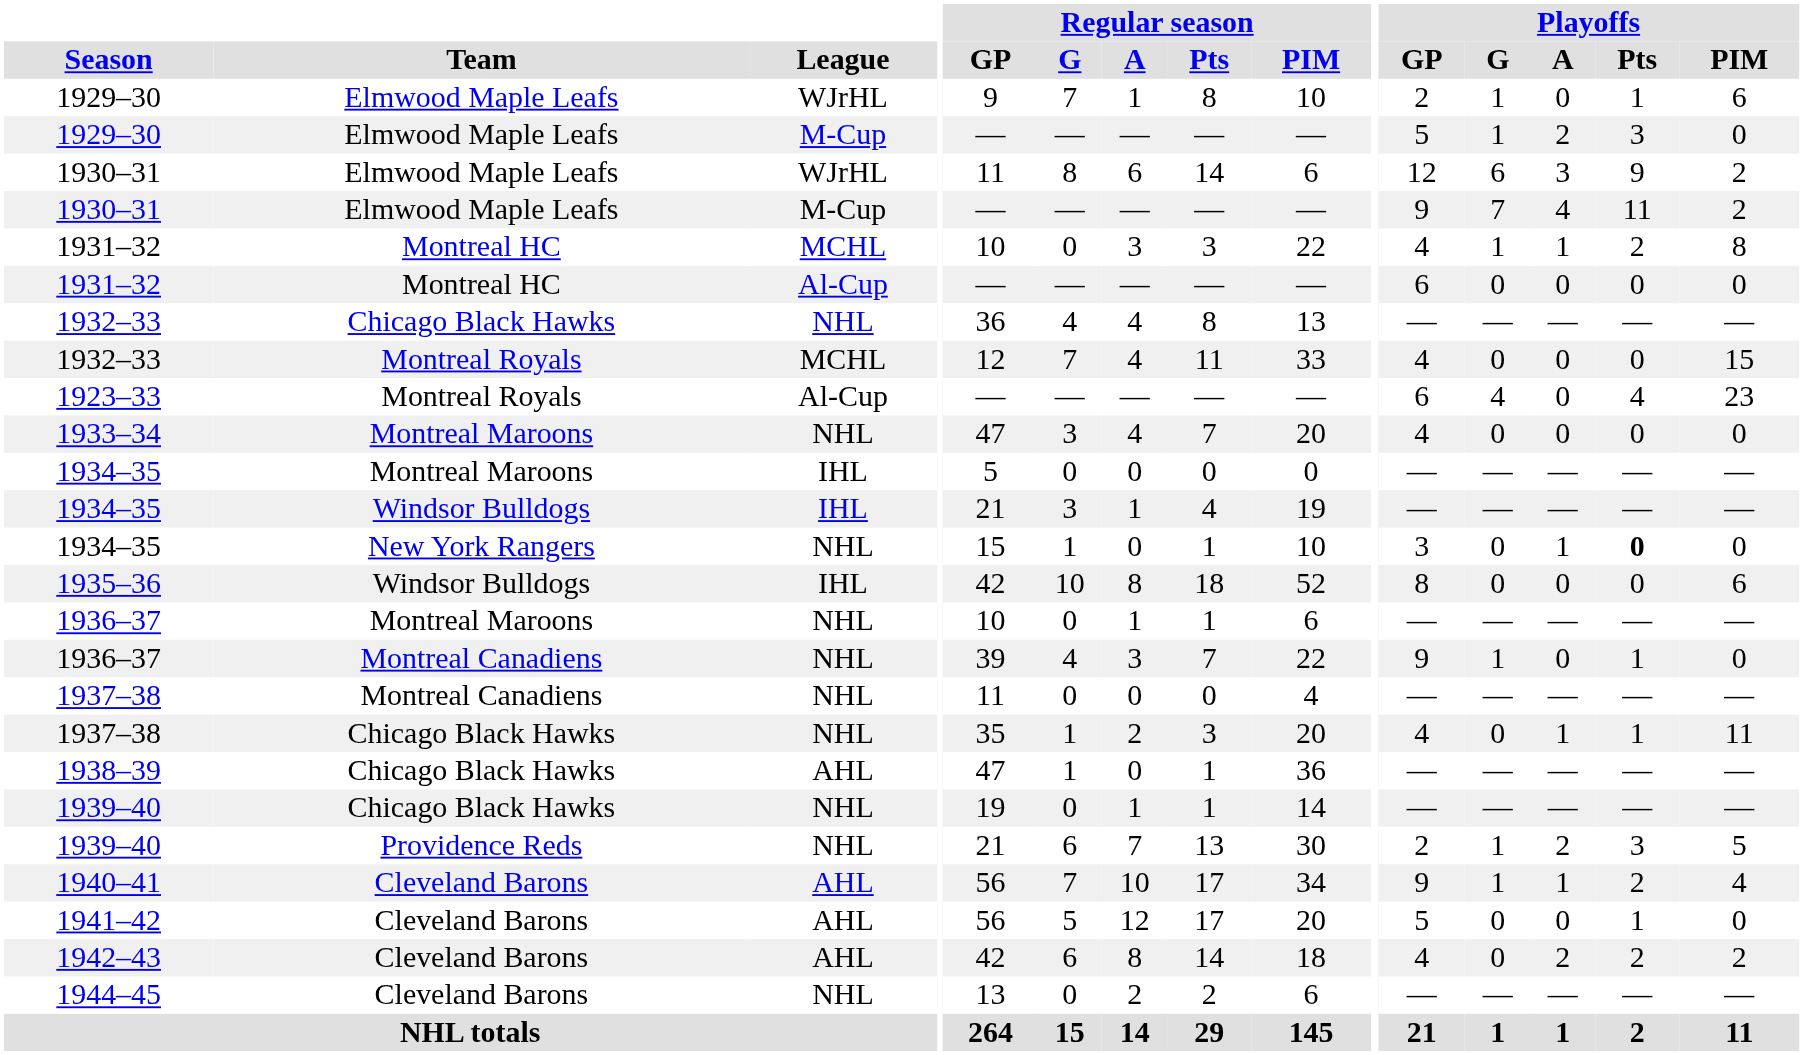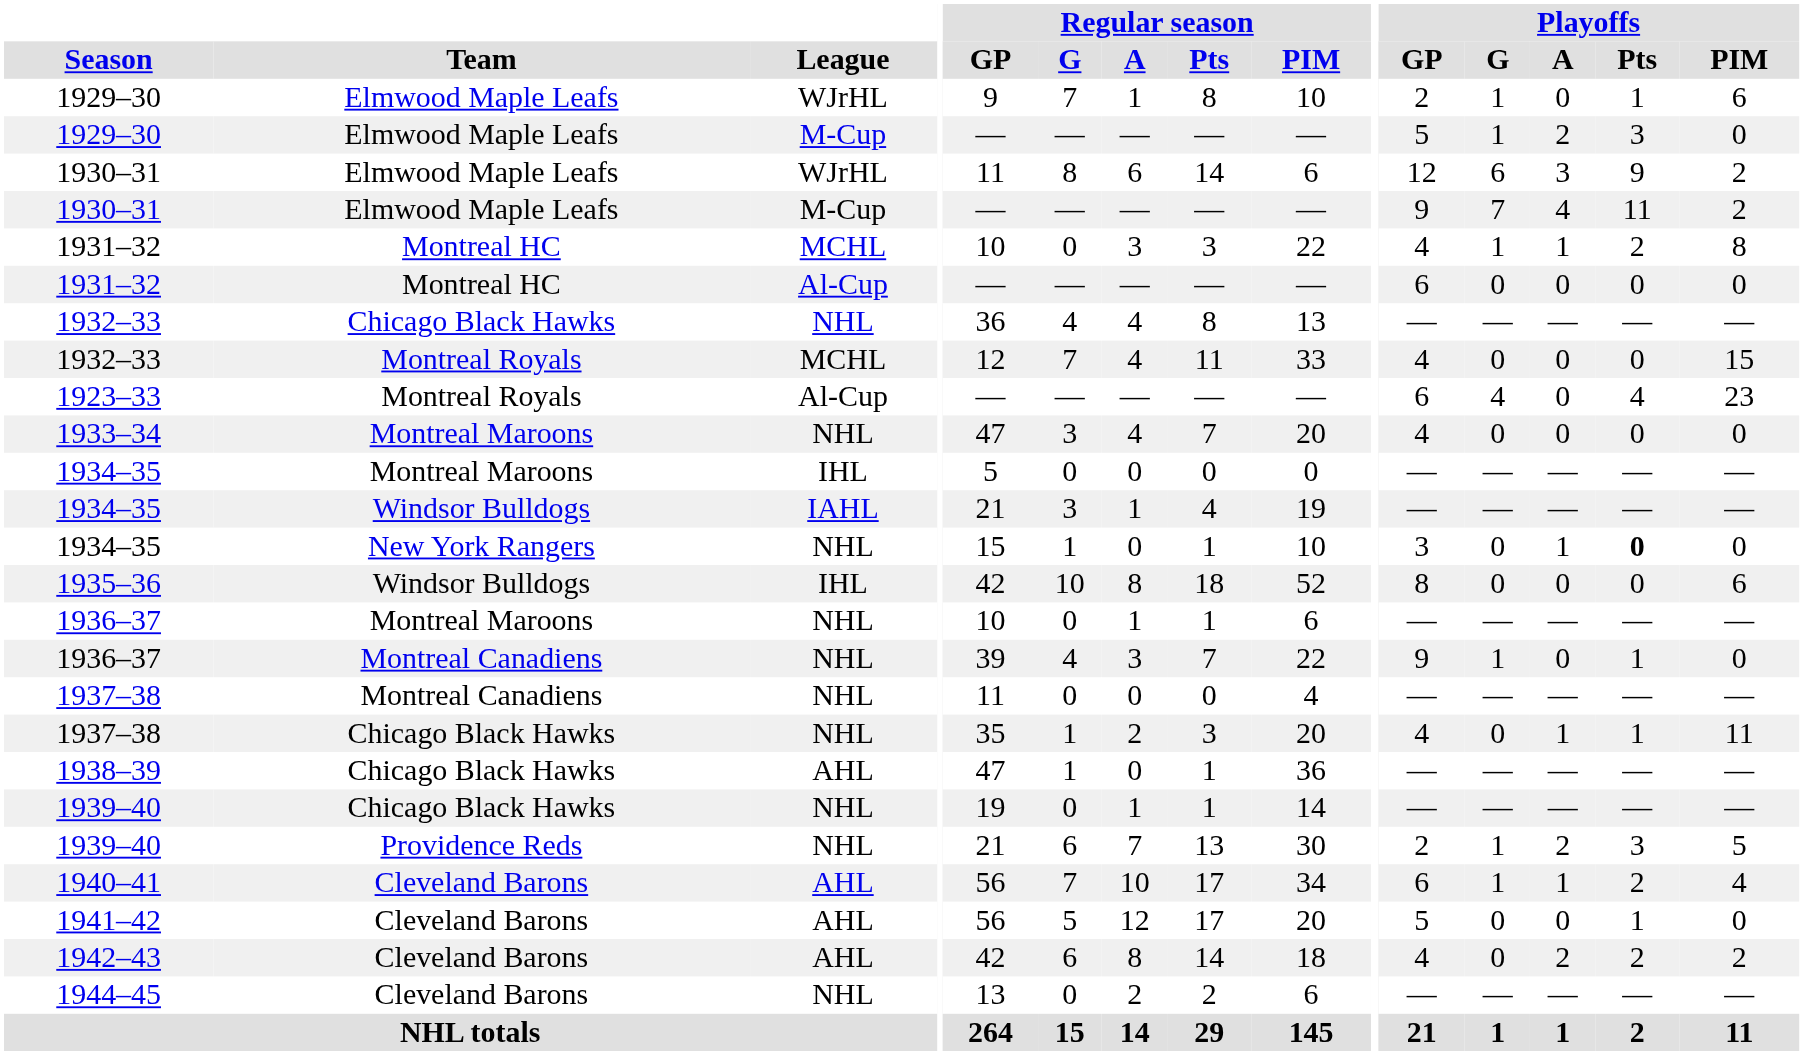1934–35 / Windsor Bulldogs | League: IHL -> IAHL
1940–41 | Playoffs / GP: 9 -> 6
